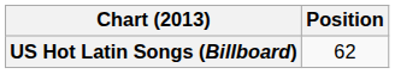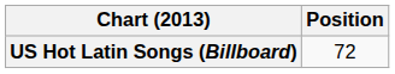US Hot Latin Songs (Billboard) | Position: 62 -> 72
